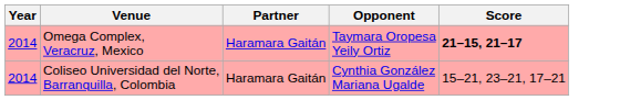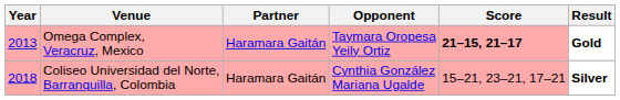+ column: Result | Gold | Silver
Omega Complex, Veracruz, Mexico | Year: 2014 -> 2013
Coliseo Universidad del Norte, Barranquilla, Colombia | Year: 2014 -> 2018
